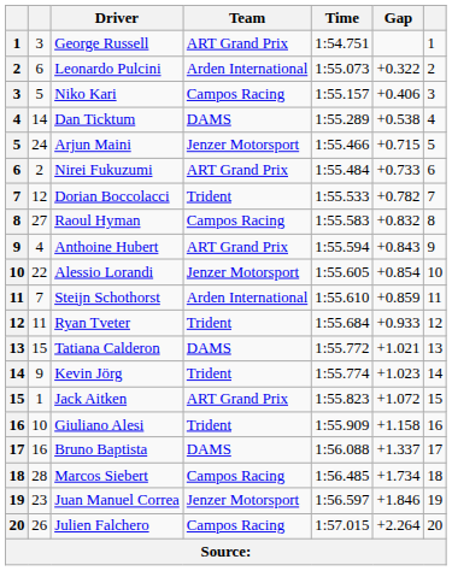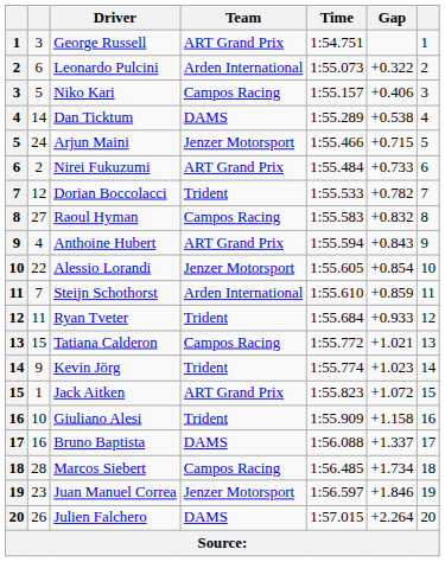Tatiana Calderon | Team: DAMS -> Campos Racing
Julien Falchero | Team: Campos Racing -> DAMS
